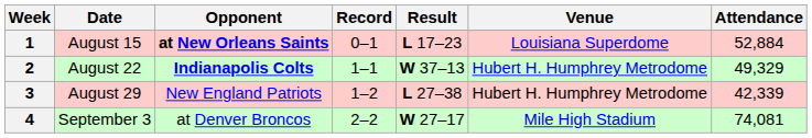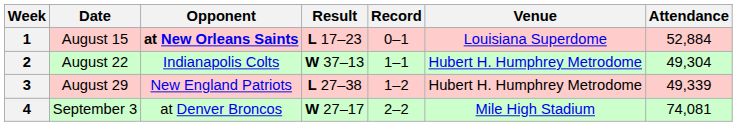columns swapped: Result <-> Record
2 | Opponent: bold -> normal
2 | Attendance: 49,329 -> 49,304
3 | Attendance: 42,339 -> 49,339
